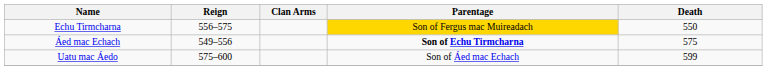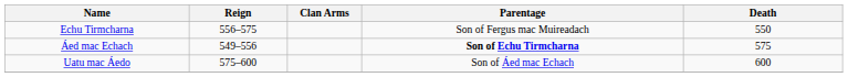Echu Tirmcharna | Parentage: gold background -> no background
Uatu mac Áedo | Death: 599 -> 600
